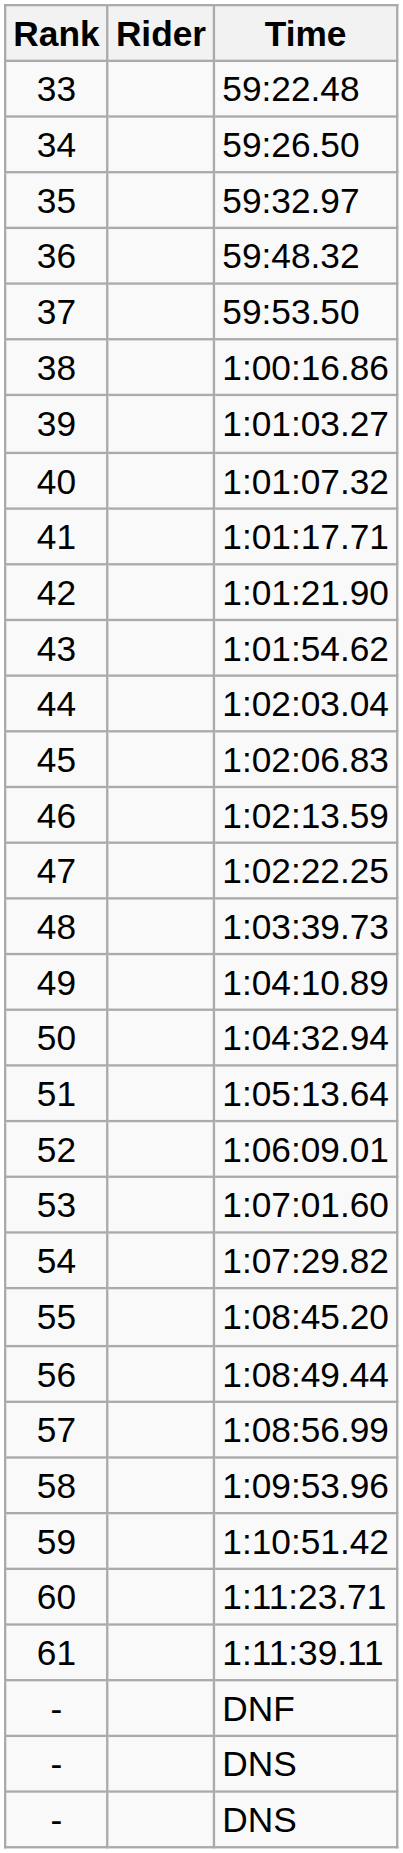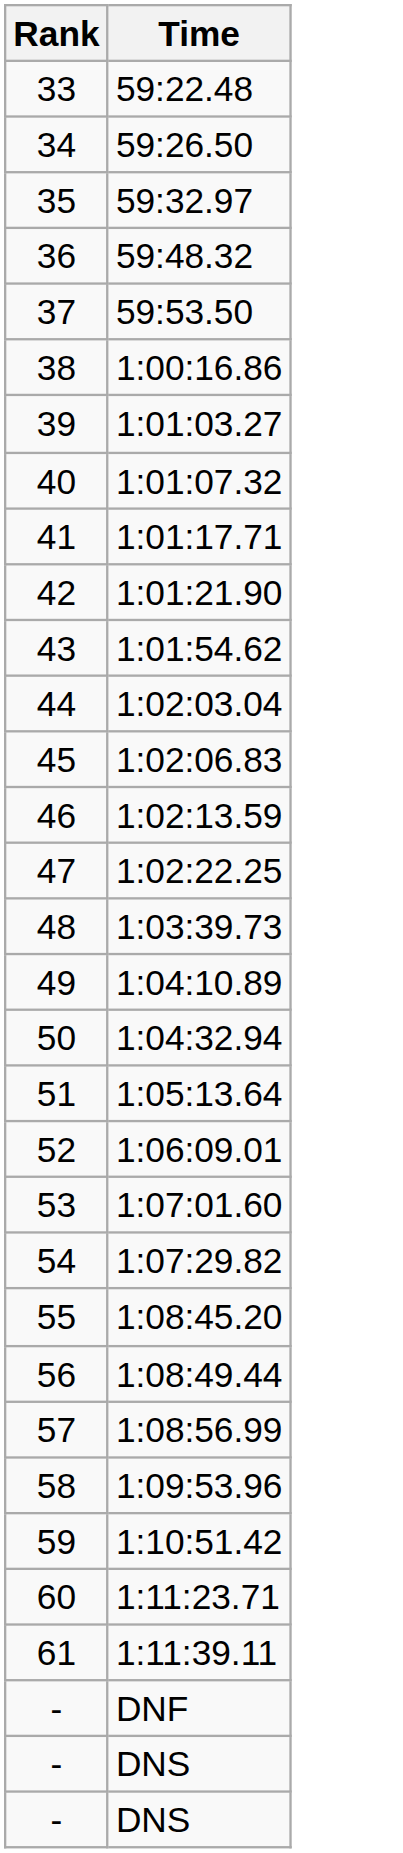- column: Rider
